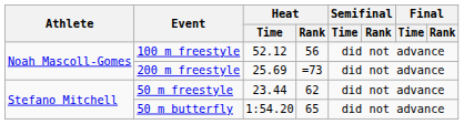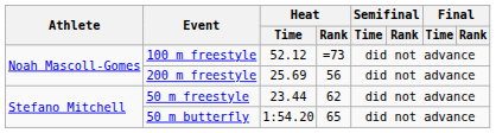100 m freestyle | Heat / Rank: 56 -> =73
200 m freestyle | Heat / Rank: =73 -> 56
